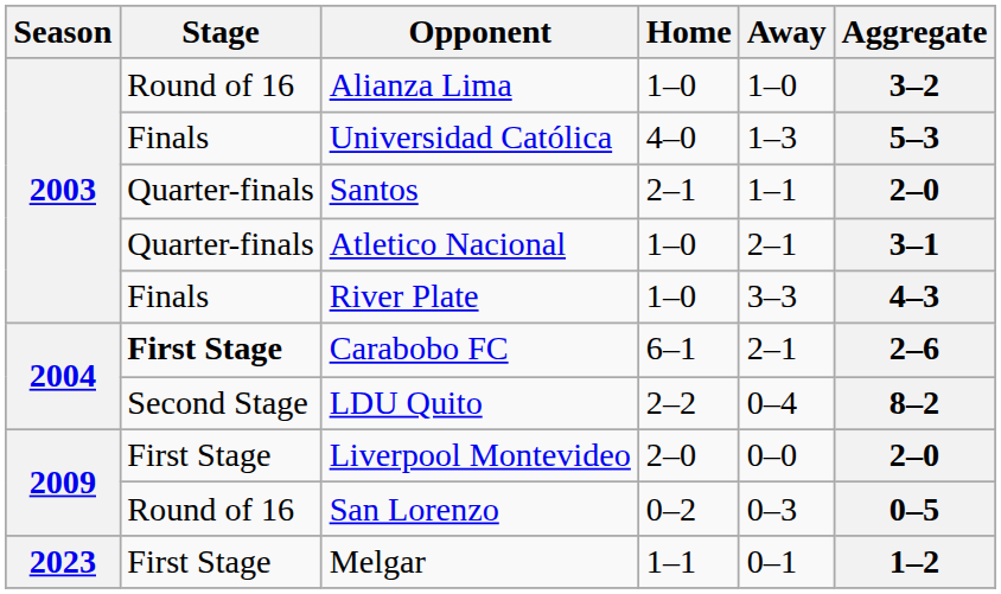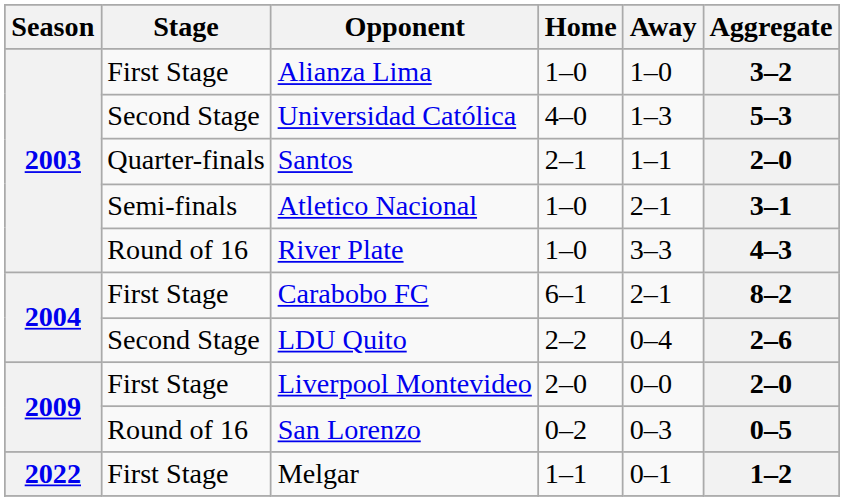Alianza Lima | Stage: Round of 16 -> First Stage
Universidad Católica | Stage: Finals -> Second Stage
Atletico Nacional | Stage: Quarter-finals -> Semi-finals
River Plate | Stage: Finals -> Round of 16
Carabobo FC | Stage: bold -> normal
Carabobo FC | Aggregate: 2–6 -> 8–2
LDU Quito | Aggregate: 8–2 -> 2–6
Melgar | Season: 2023 -> 2022
